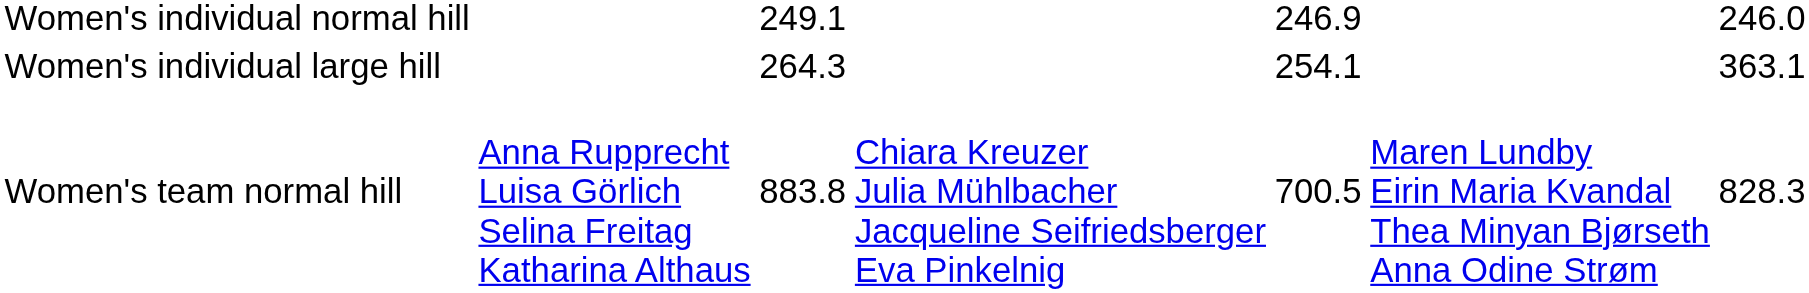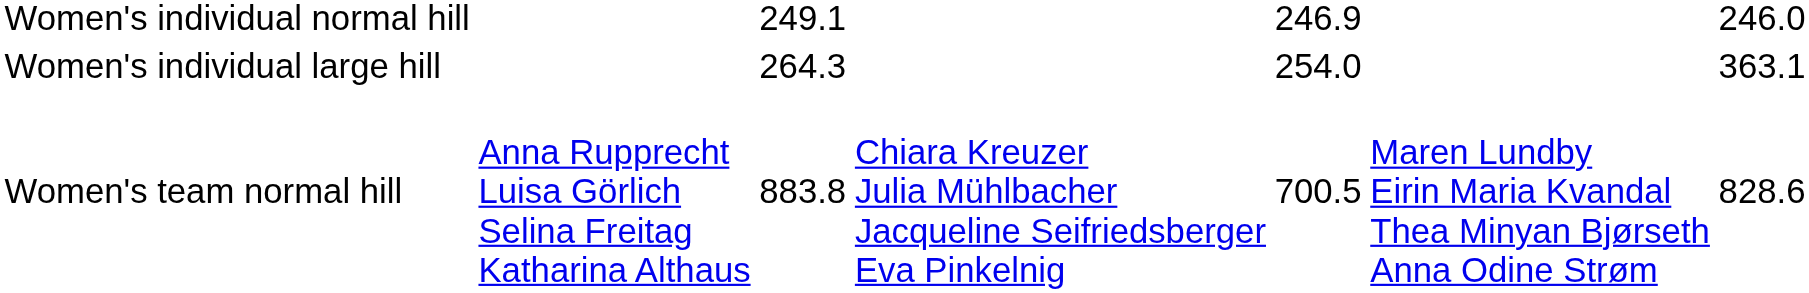Women's individual large hill | column 5: 254.1 -> 254.0
Women's team normal hill | column 7: 828.3 -> 828.6
